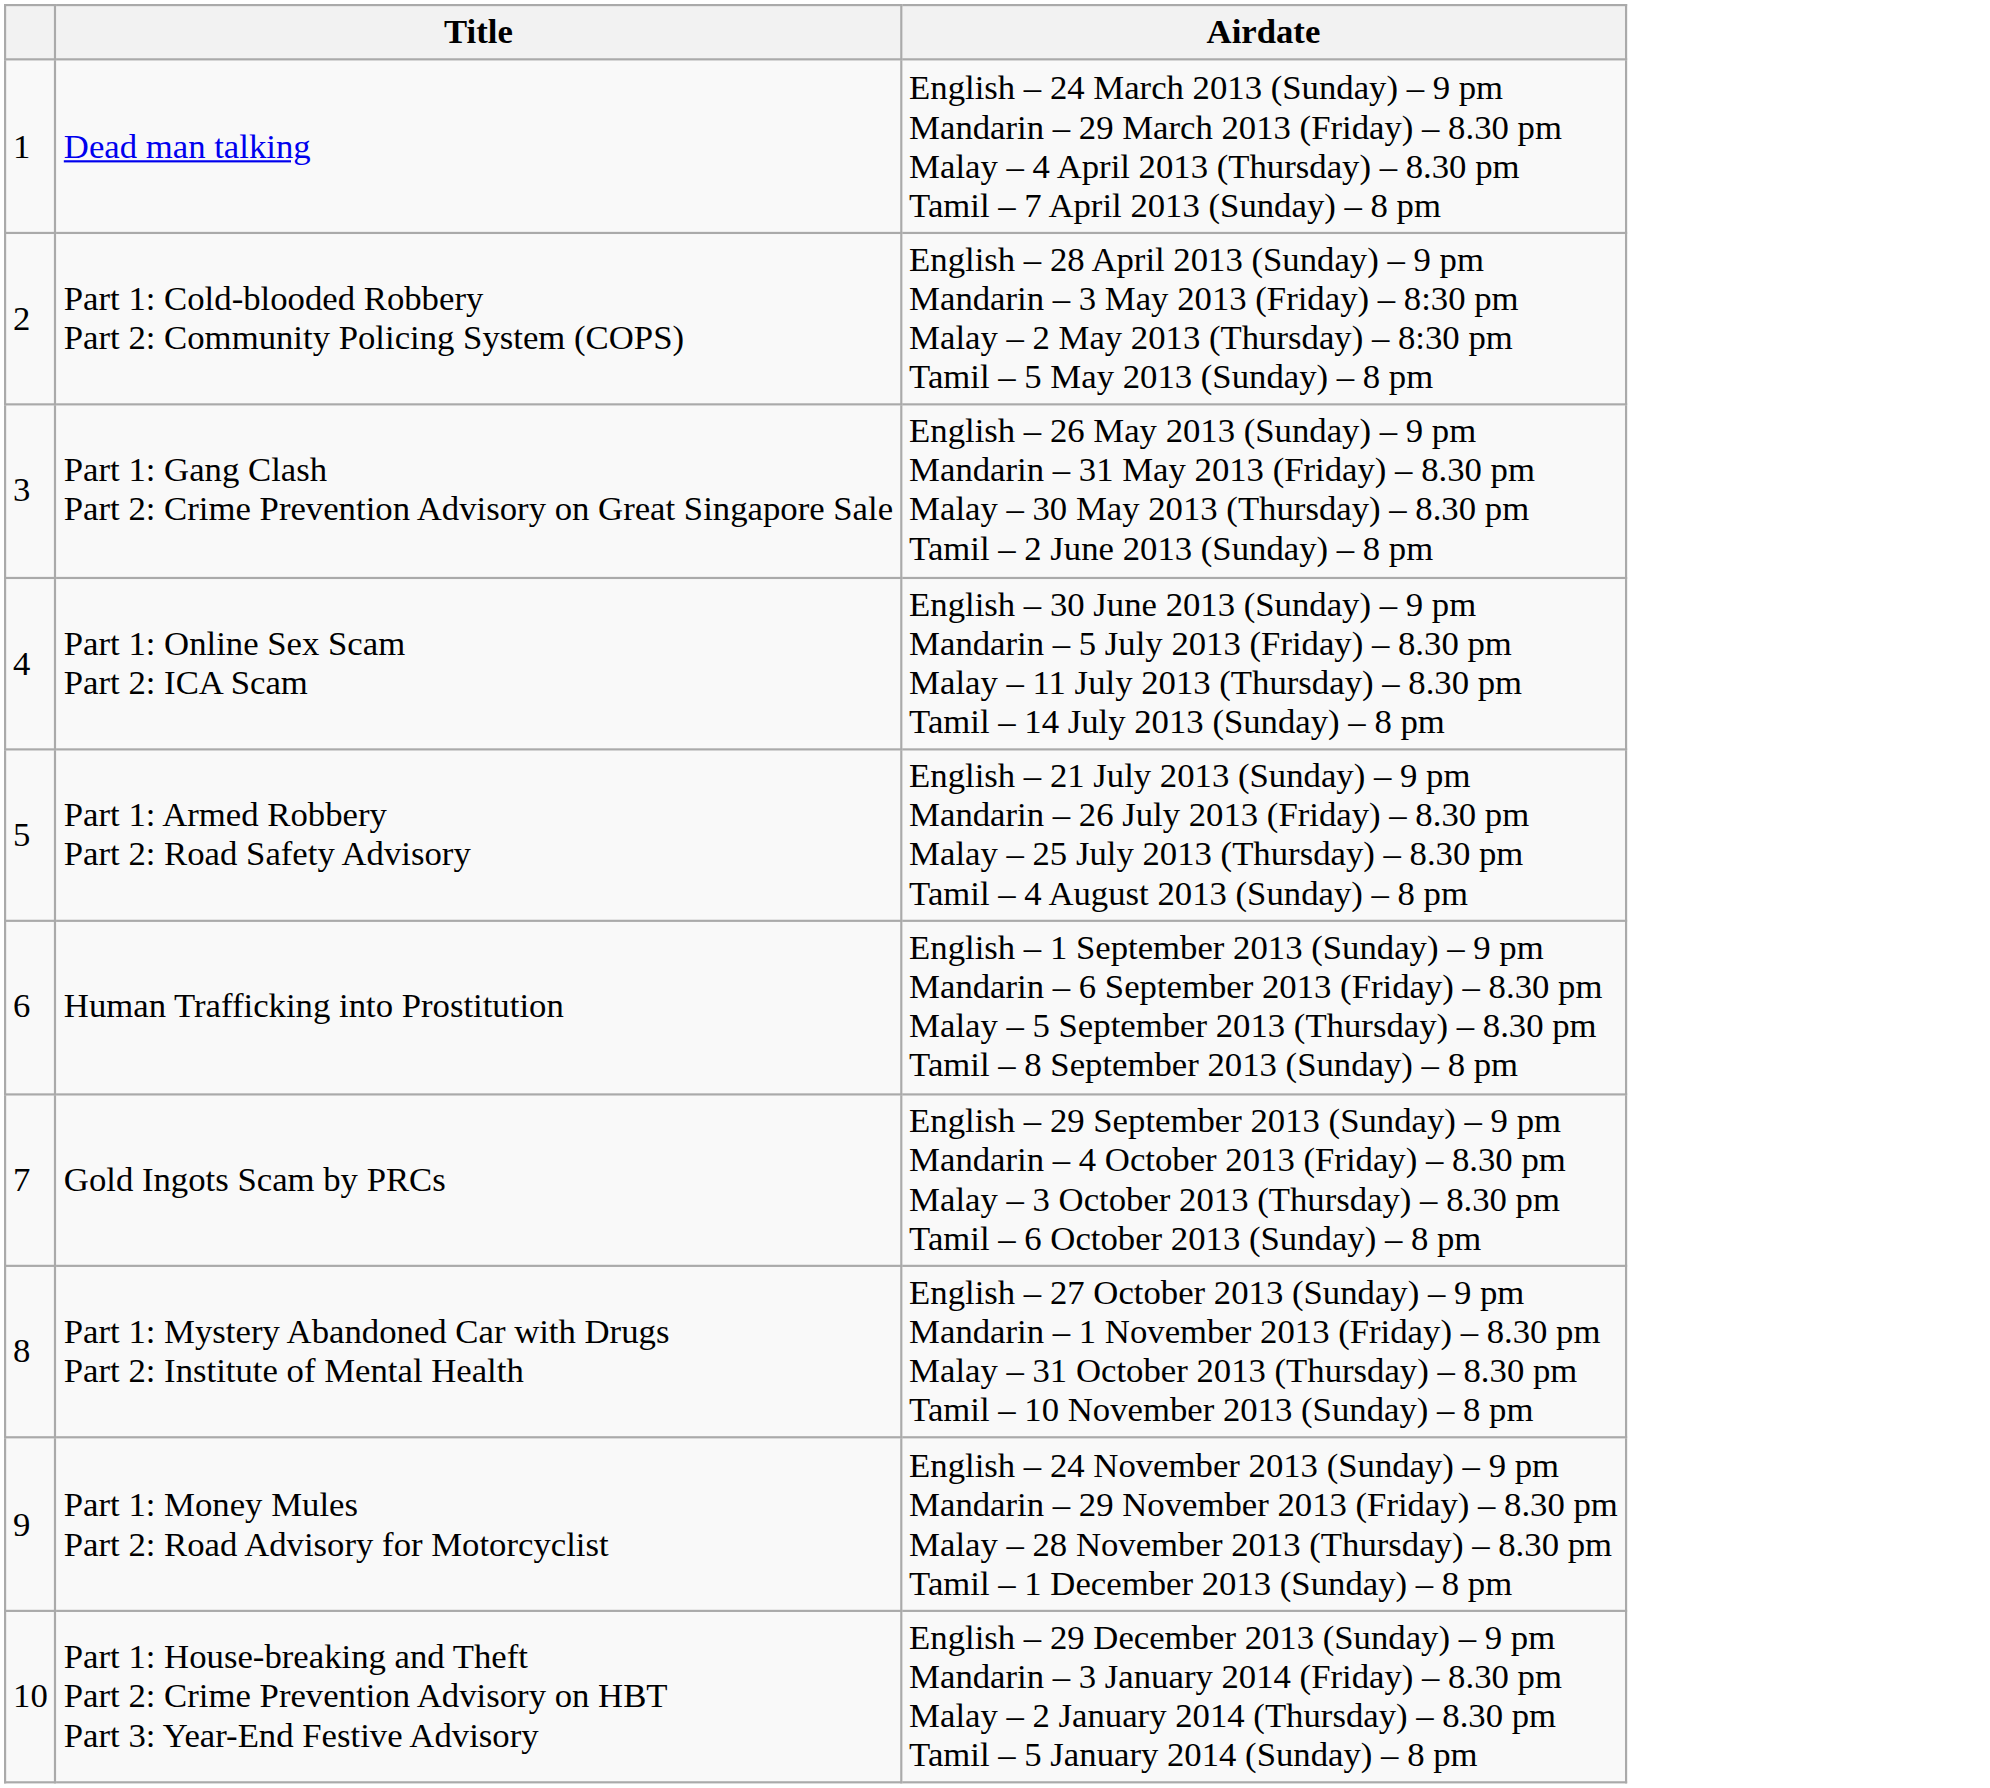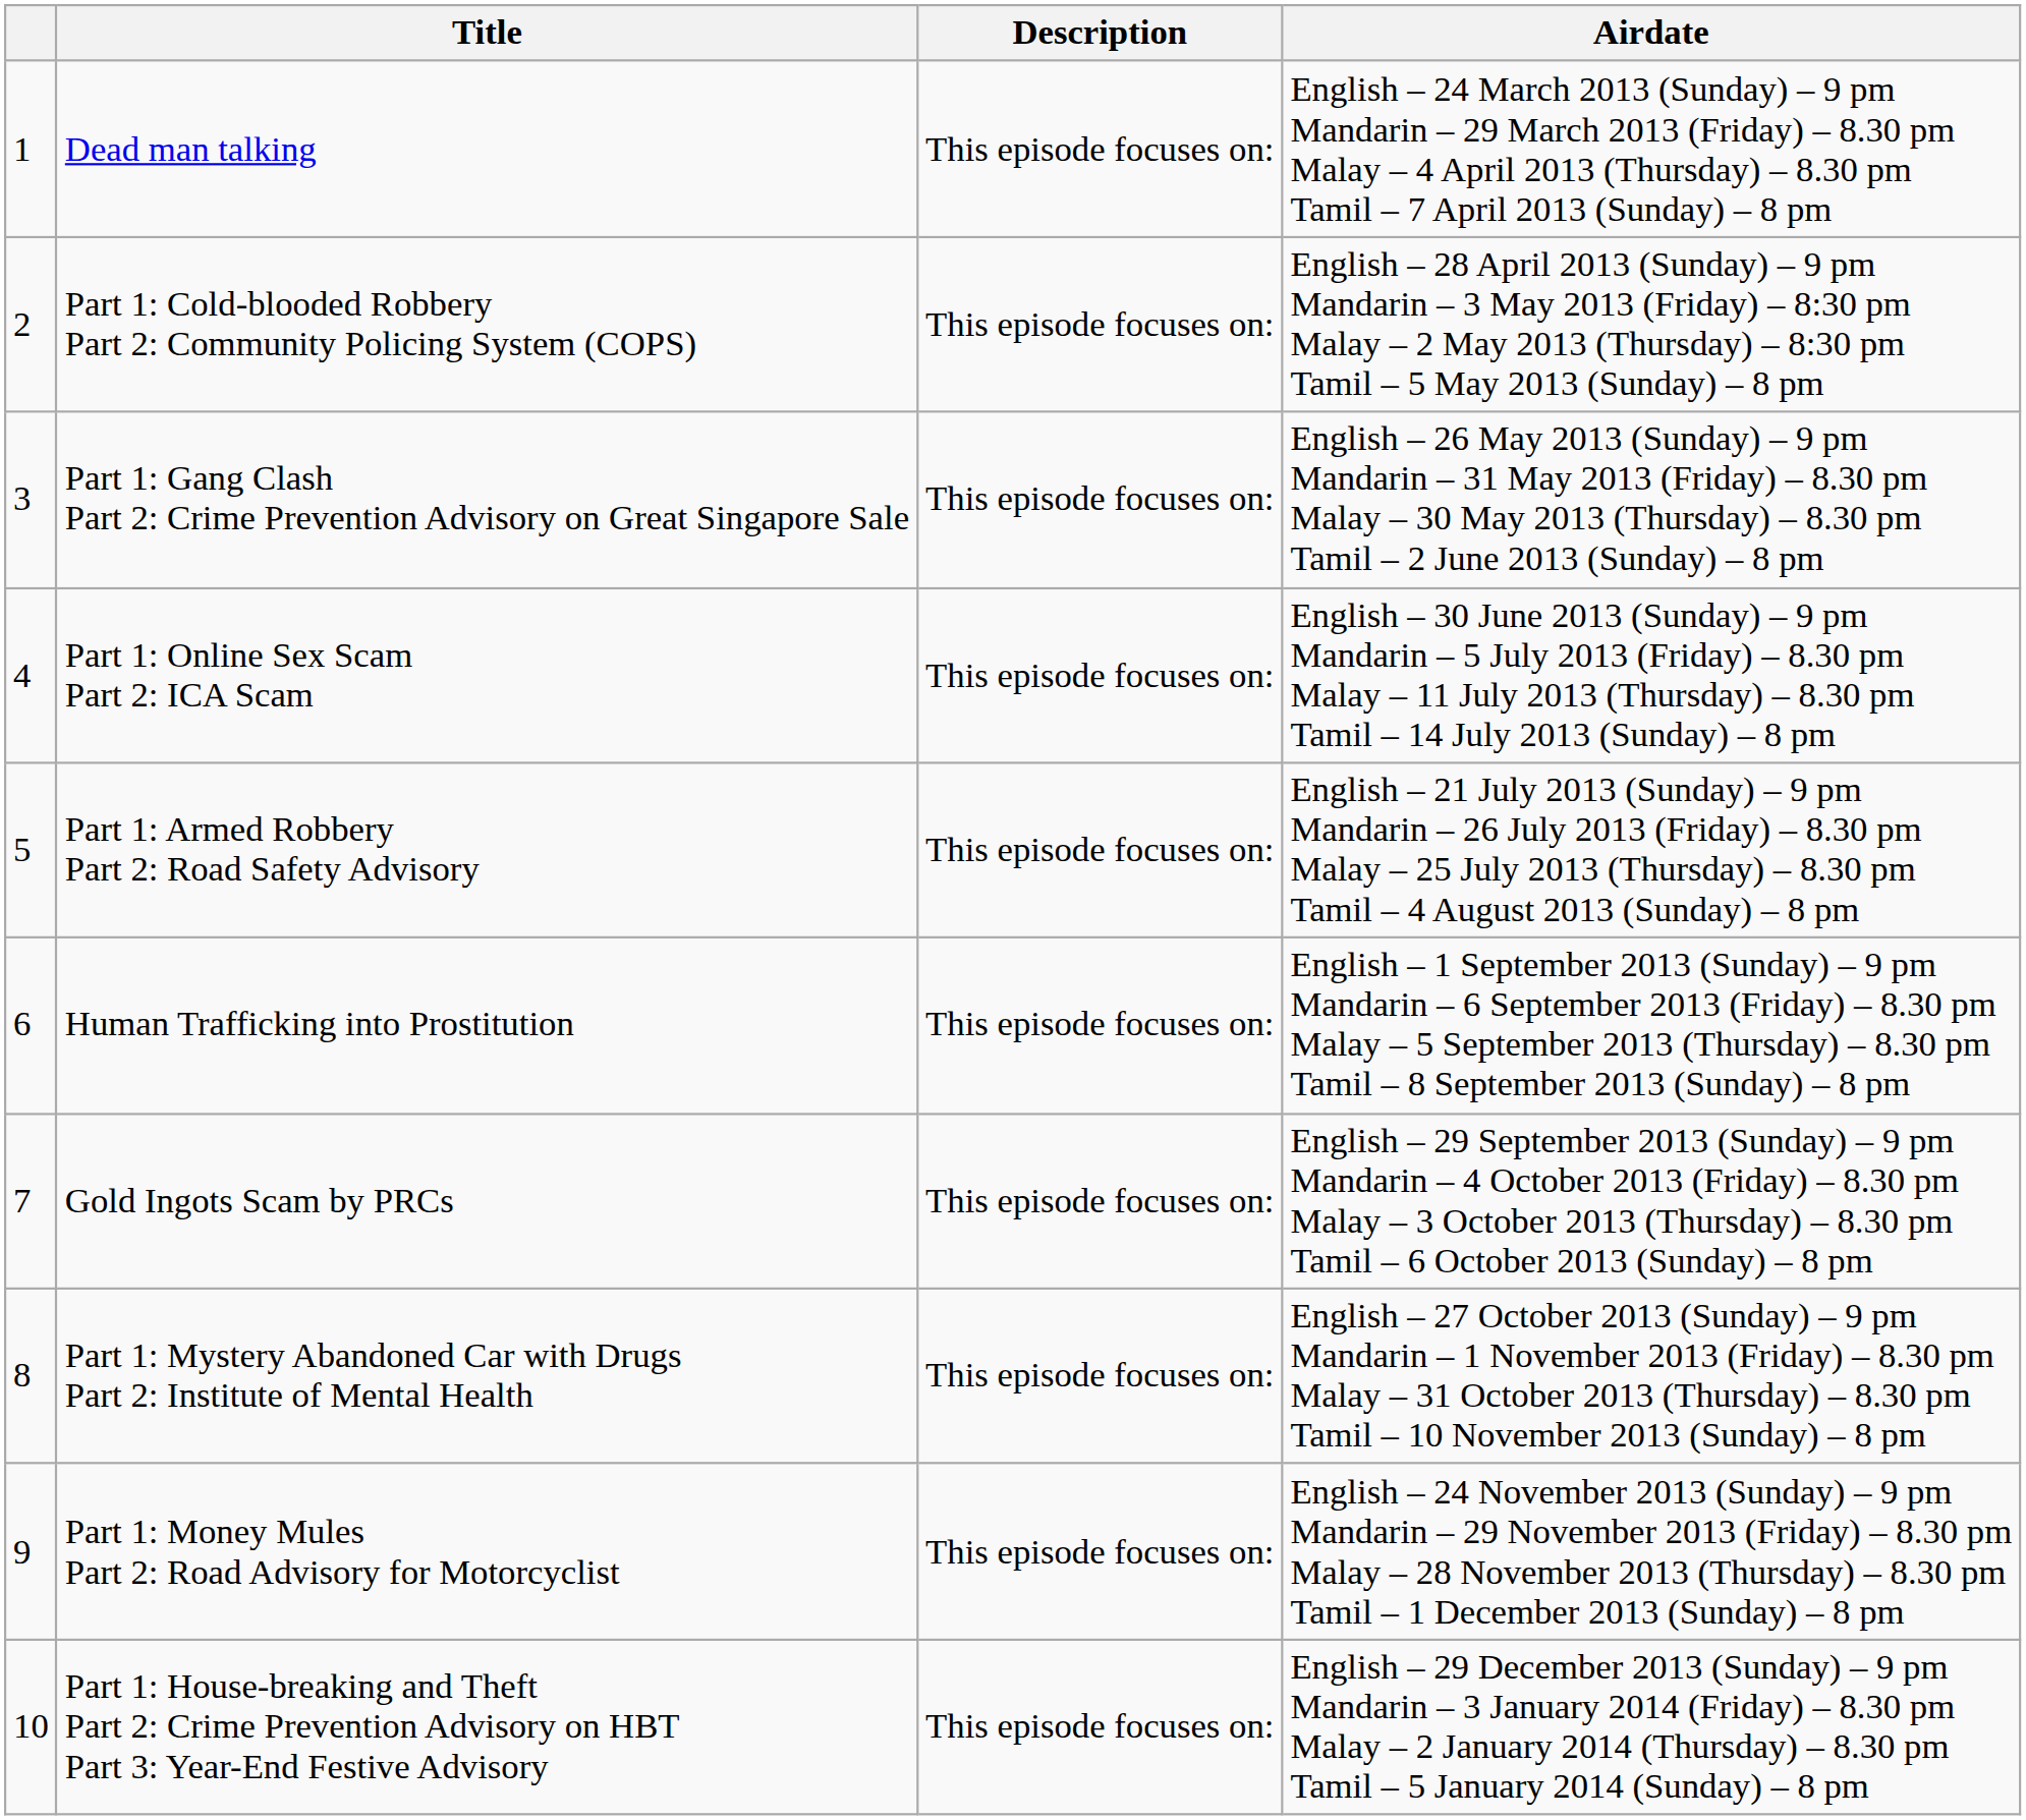+ column: Description | This episode focuses on: | This episode focuses on: | This episode focuses on: | This episode focuses on: | This episode focuses on: | This episode focuses on: | This episode focuses on: | This episode focuses on: | This episode focuses on: | This episode focuses on:
